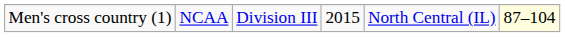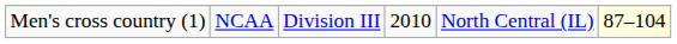Men's cross country (1) | column 4: 2015 -> 2010
